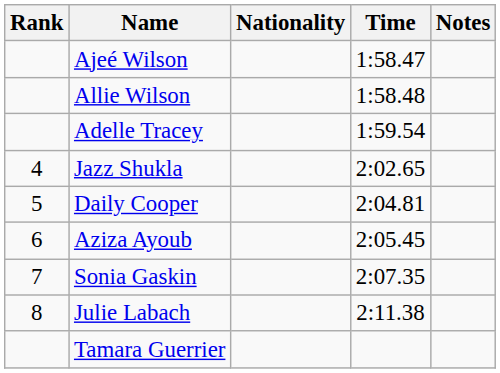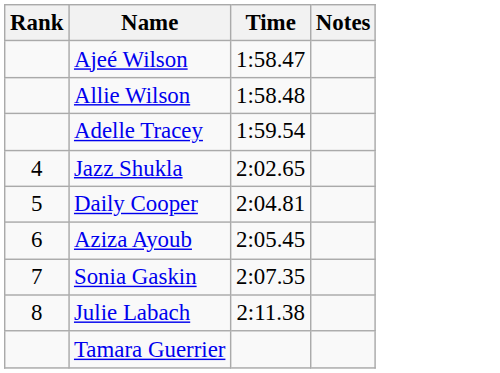- column: Nationality
